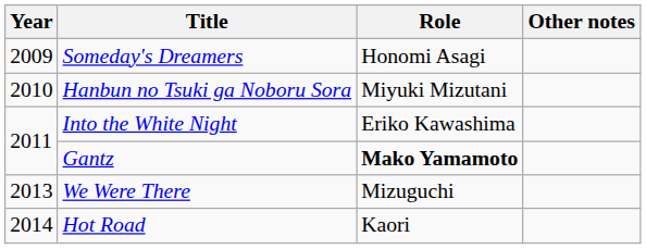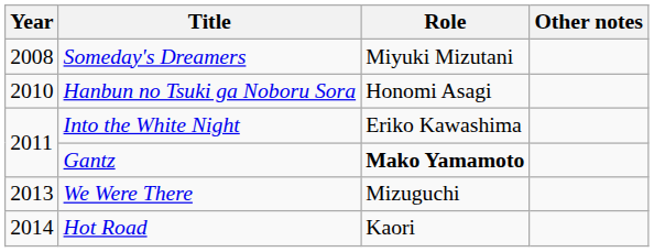Someday's Dreamers | Year: 2009 -> 2008
Someday's Dreamers | Role: Honomi Asagi -> Miyuki Mizutani
Hanbun no Tsuki ga Noboru Sora | Role: Miyuki Mizutani -> Honomi Asagi
